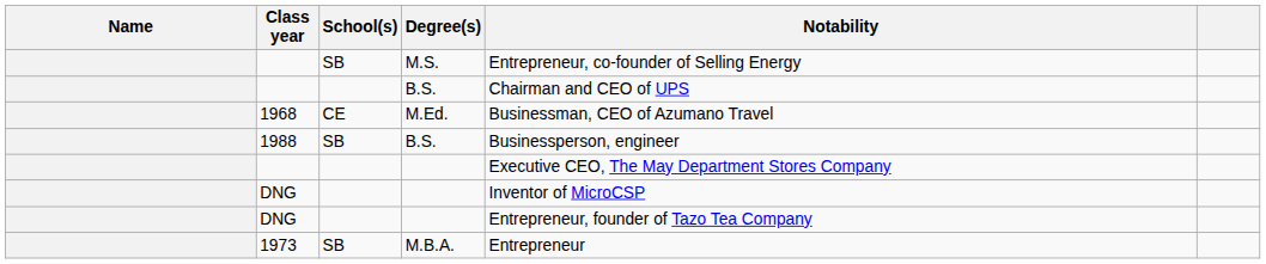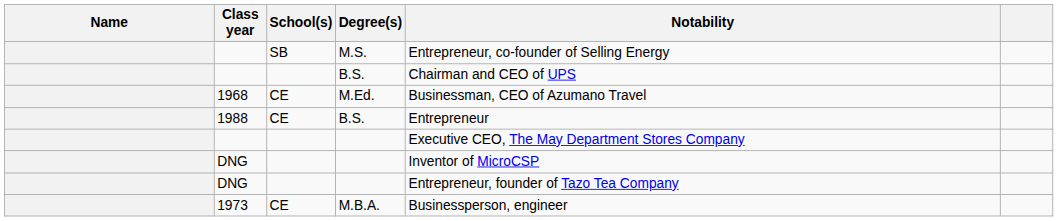1988 | School(s): SB -> CE
1988 | Notability: Businessperson, engineer -> Entrepreneur
1973 | School(s): SB -> CE
1973 | Notability: Entrepreneur -> Businessperson, engineer
